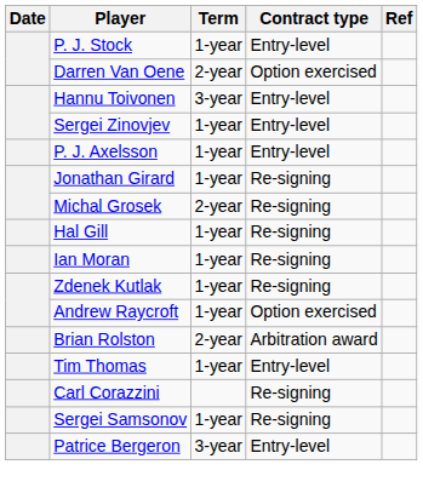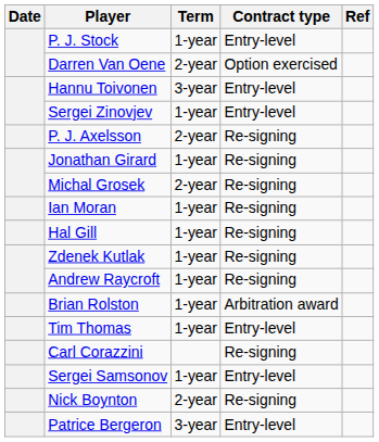P. J. Axelsson | Term: 1-year -> 2-year
P. J. Axelsson | Contract type: Entry-level -> Re-signing
rows swapped: Hal Gill <-> Ian Moran
Andrew Raycroft | Contract type: Option exercised -> Re-signing
Brian Rolston | Term: 2-year -> 1-year
Sergei Samsonov | Contract type: Re-signing -> Entry-level
+ row: Nick Boynton | 2-year | Re-signing
